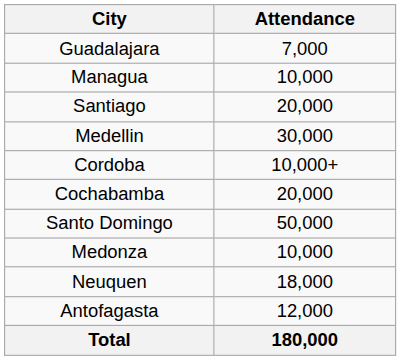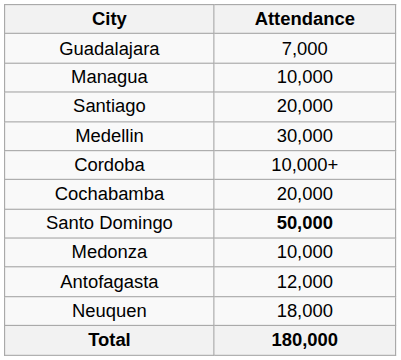Santo Domingo | Attendance: normal -> bold
rows swapped: Antofagasta <-> Neuquen
